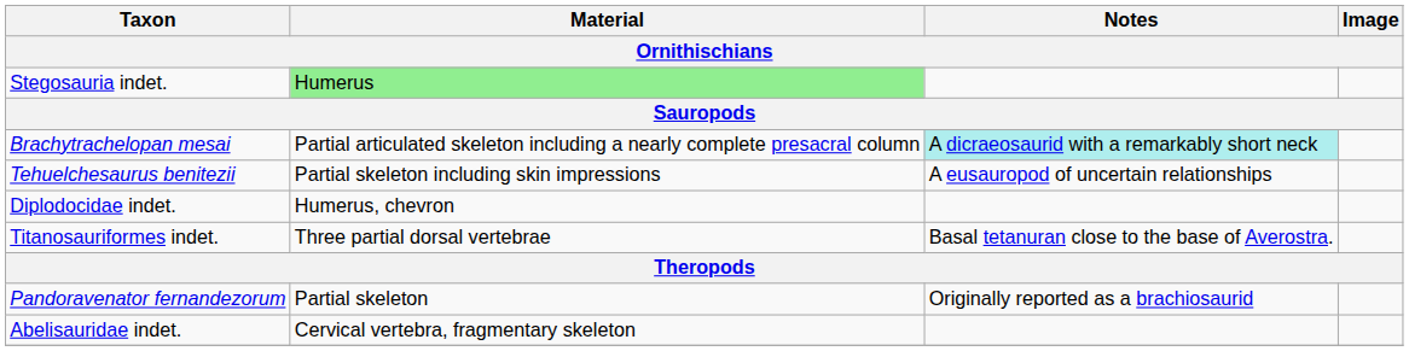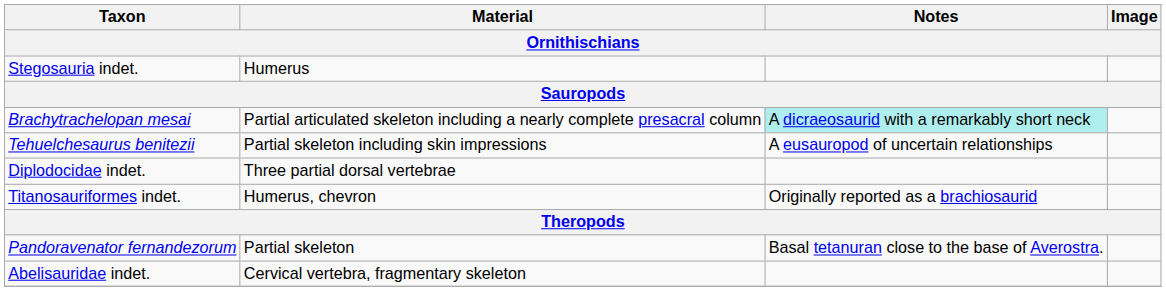Stegosauria indet. | Material: lightgreen background -> no background
Diplodocidae indet. | Material: Humerus, chevron -> Three partial dorsal vertebrae
Titanosauriformes indet. | Material: Three partial dorsal vertebrae -> Humerus, chevron
Titanosauriformes indet. | Notes: Basal tetanuran close to the base of Averostra. -> Originally reported as a brachiosaurid
Pandoravenator fernandezorum | Notes: Originally reported as a brachiosaurid -> Basal tetanuran close to the base of Averostra.
